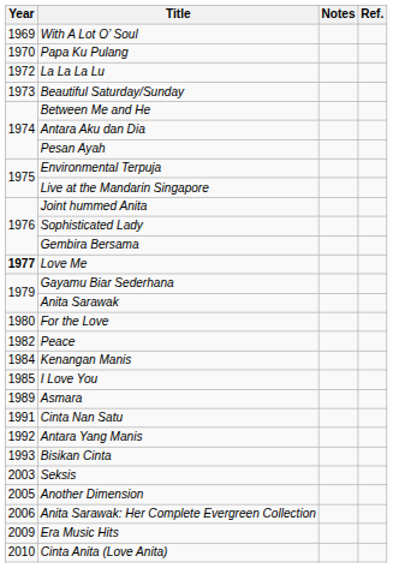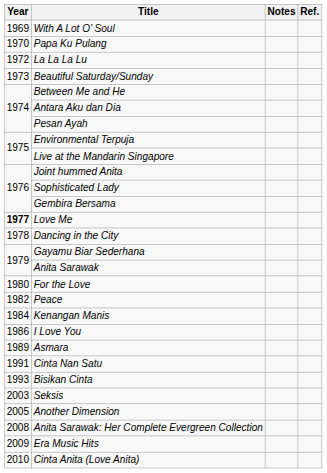+ row: 1978 | Dancing in the City
I Love You | Year: 1985 -> 1986
- row: 1992 | Antara Yang Manis
Anita Sarawak: Her Complete Evergreen Collection | Year: 2006 -> 2008
